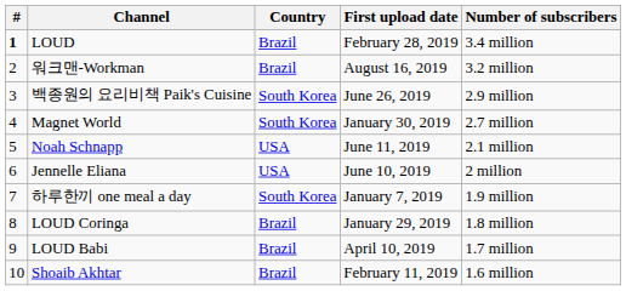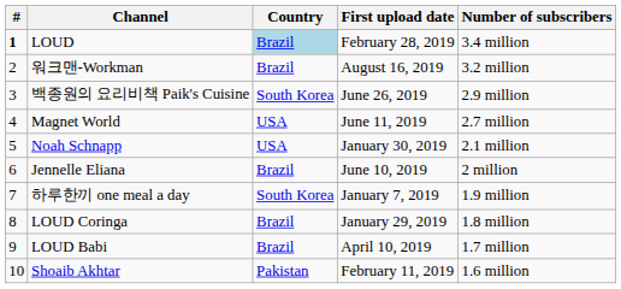LOUD | Country: no background -> lightblue background
Magnet World | Country: South Korea -> USA
Magnet World | First upload date: January 30, 2019 -> June 11, 2019
Noah Schnapp | First upload date: June 11, 2019 -> January 30, 2019
Jennelle Eliana | Country: USA -> Brazil
Shoaib Akhtar | Country: Brazil -> Pakistan
